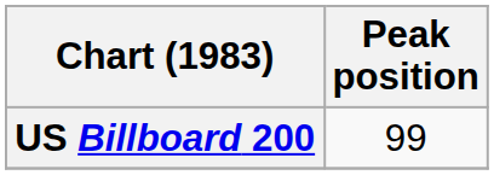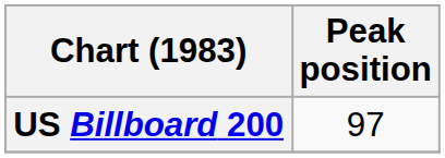US Billboard 200 | Peak position: 99 -> 97
